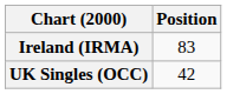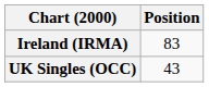UK Singles (OCC) | Position: 42 -> 43
